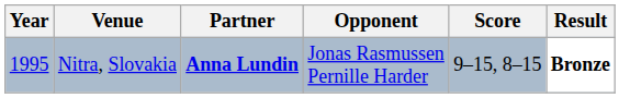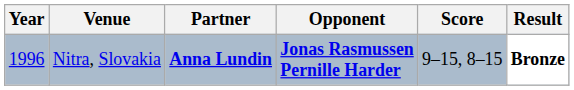Nitra, Slovakia | Year: 1995 -> 1996
Nitra, Slovakia | Opponent: normal -> bold
